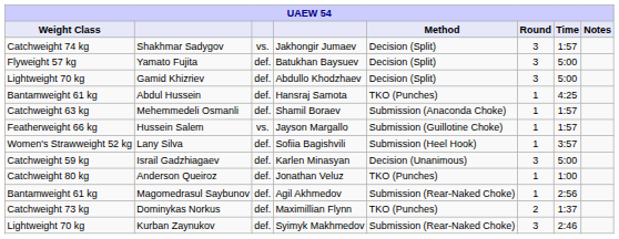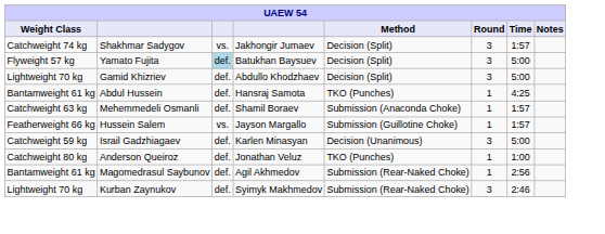Yamato Fujita | column 3: no background -> lightblue background
- row: Women's Strawweight 52 kg | Lany Silva | def. | Sofiia Bagishvili | Submission (Heel Hook) | 1 | 3:57
- row: Catchweight 73 kg | Dominykas Norkus | def. | Maximillian Flynn | TKO (Punches) | 2 | 1:37
